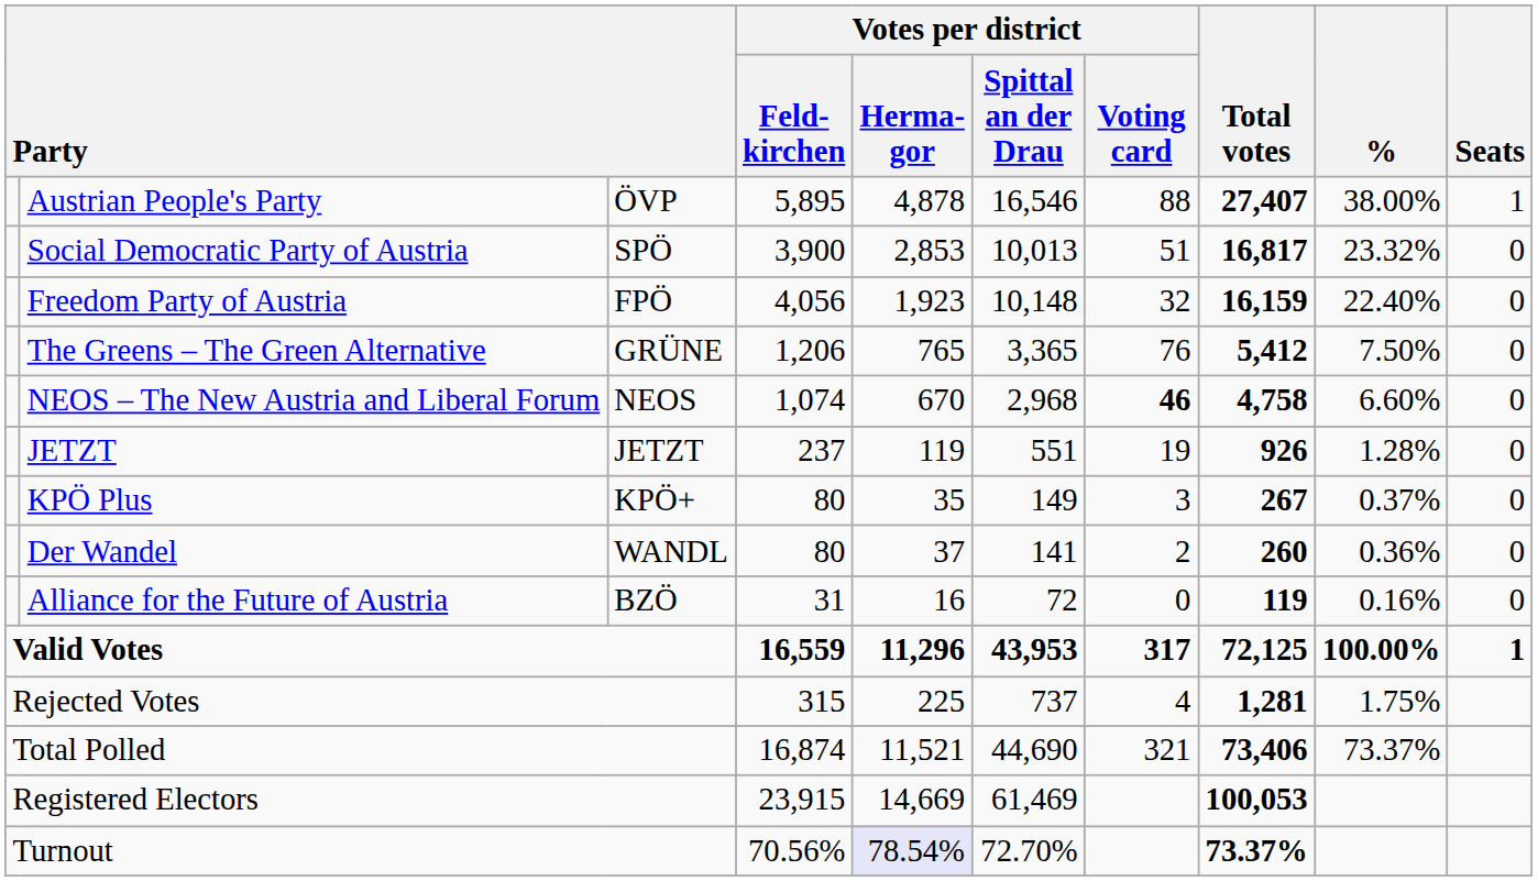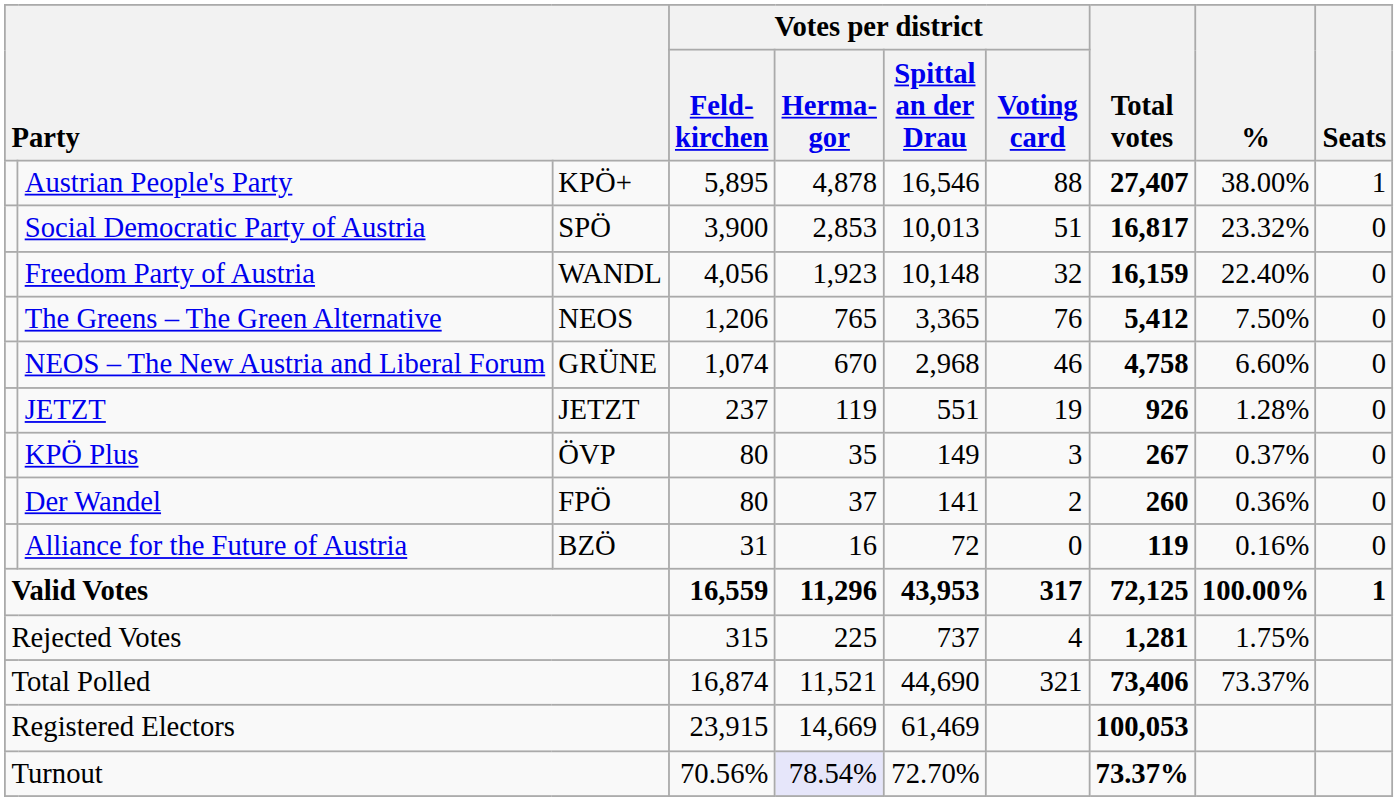Austrian People's Party | column 3: ÖVP -> KPÖ+
Freedom Party of Austria | column 3: FPÖ -> WANDL
The Greens – The Green Alternative | column 3: GRÜNE -> NEOS
NEOS – The New Austria and Liberal Forum | column 3: NEOS -> GRÜNE
NEOS – The New Austria and Liberal Forum | Votes per district / Voting card: bold -> normal
KPÖ Plus | column 3: KPÖ+ -> ÖVP
Der Wandel | column 3: WANDL -> FPÖ
